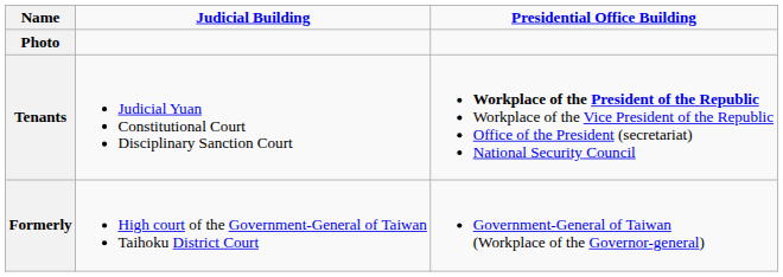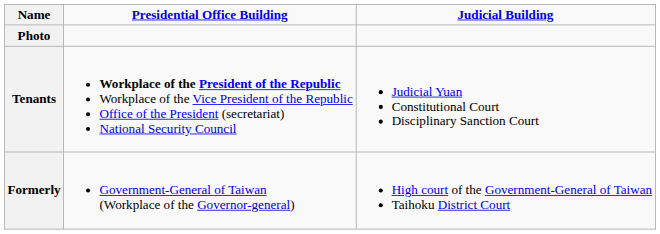columns swapped: Presidential Office Building <-> Judicial Building
